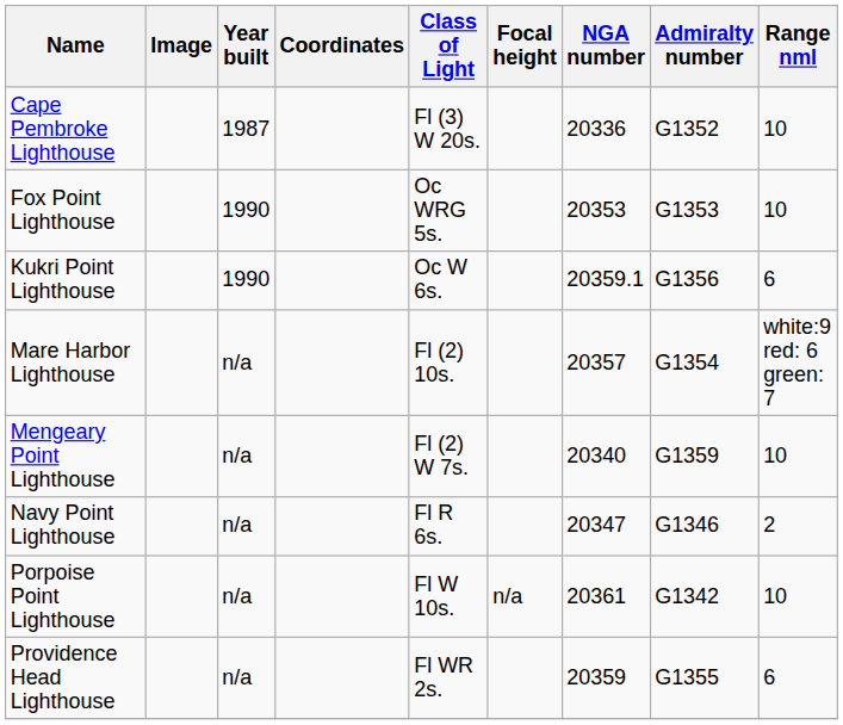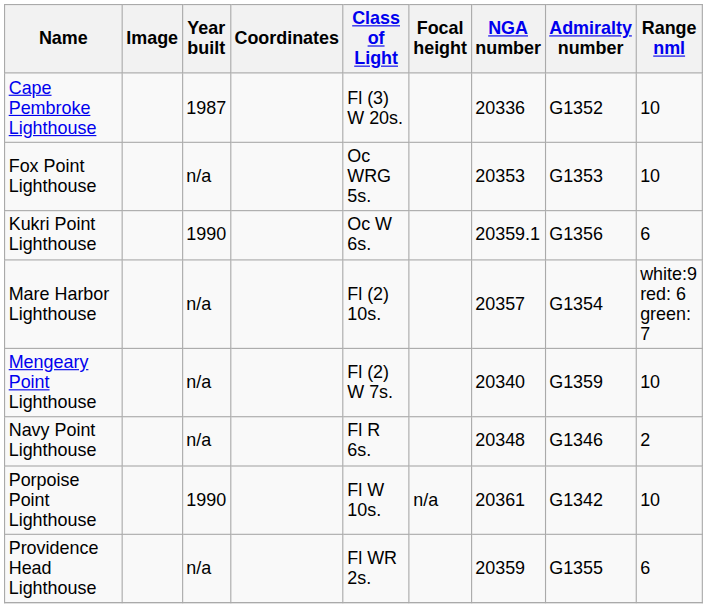Fox Point Lighthouse | Year built: 1990 -> n/a
Navy Point Lighthouse | NGA number: 20347 -> 20348
Porpoise Point Lighthouse | Year built: n/a -> 1990
